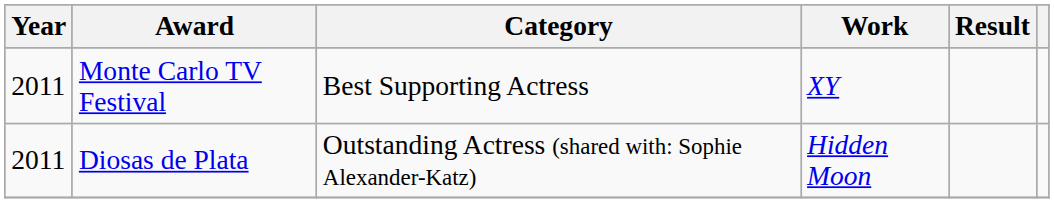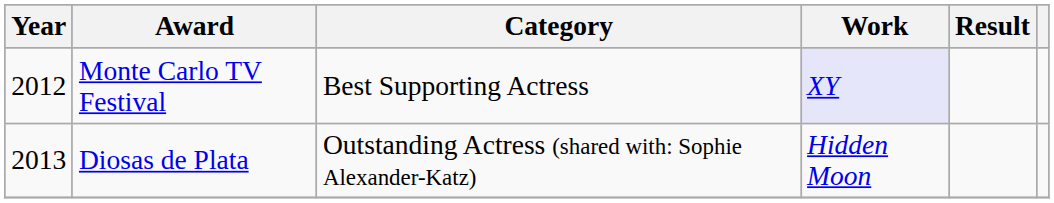Monte Carlo TV Festival | Year: 2011 -> 2012
Monte Carlo TV Festival | Work: no background -> lavender background
Diosas de Plata | Year: 2011 -> 2013
